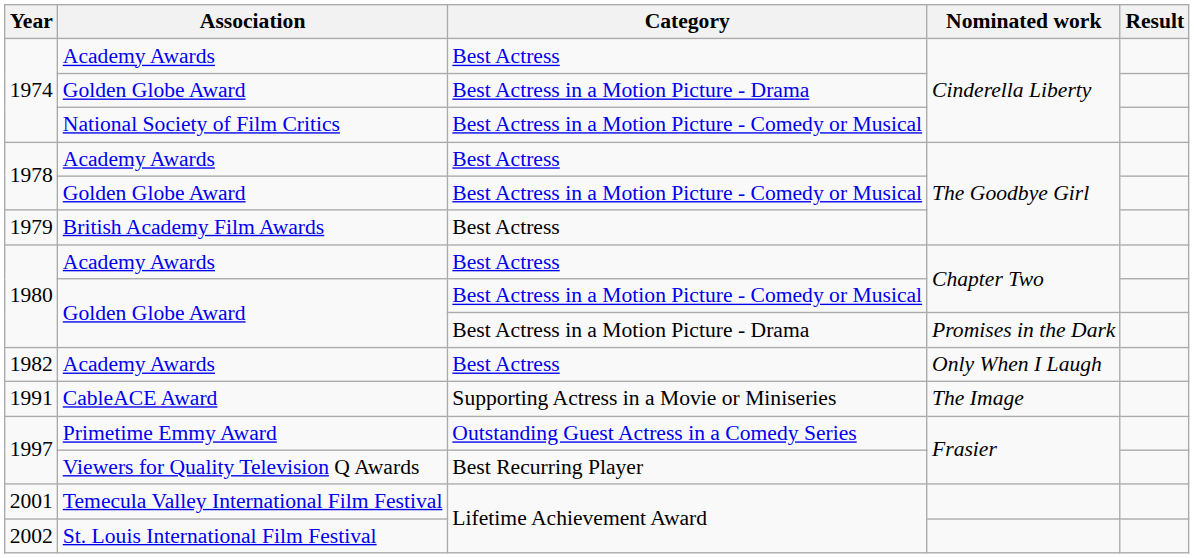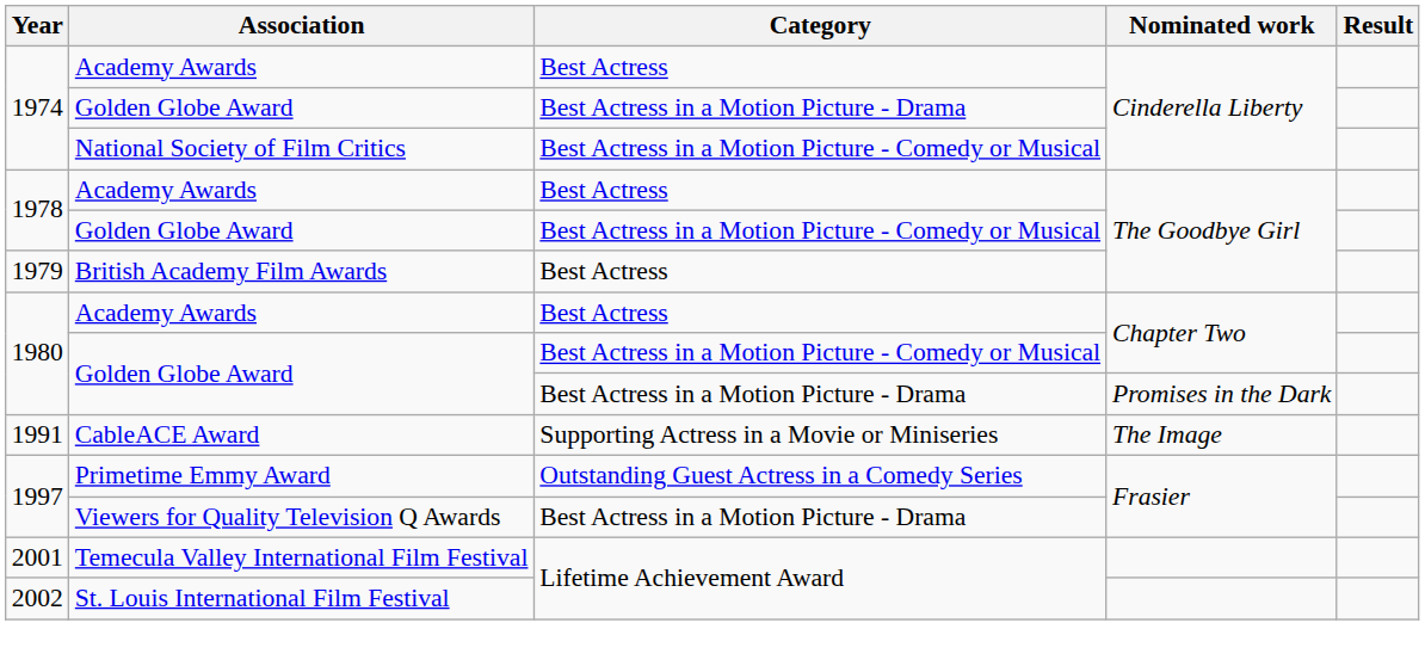- row: 1982 | Academy Awards | Best Actress | Only When I Laugh
1997 / Viewers for Quality Television Q Awards | Category: Best Recurring Player -> Best Actress in a Motion Picture - Drama
